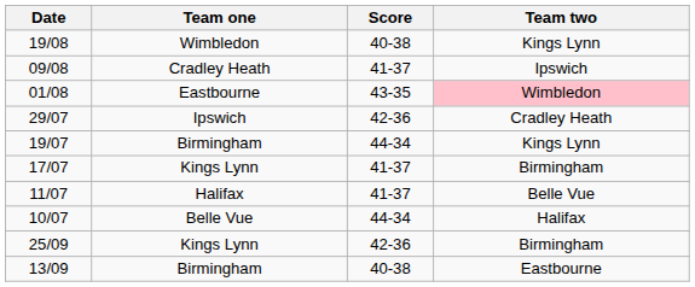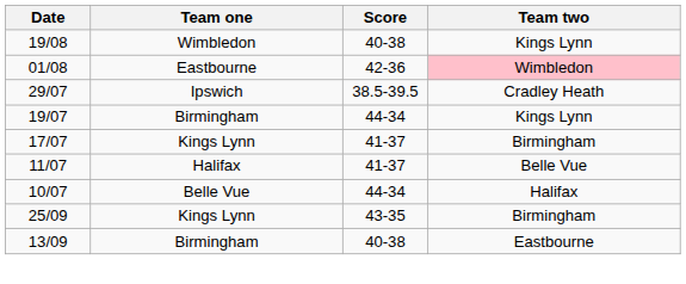- row: 09/08 | Cradley Heath | 41-37 | Ipswich
01/08 | Score: 43-35 -> 42-36
29/07 | Score: 42-36 -> 38.5-39.5
25/09 | Score: 42-36 -> 43-35
